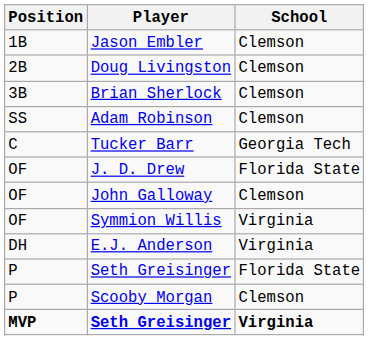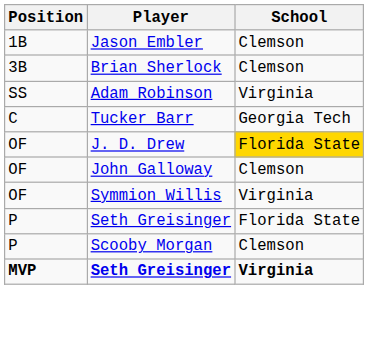- row: 2B | Doug Livingston | Clemson
Adam Robinson | School: Clemson -> Virginia
J. D. Drew | School: no background -> gold background
- row: DH | E.J. Anderson | Virginia
